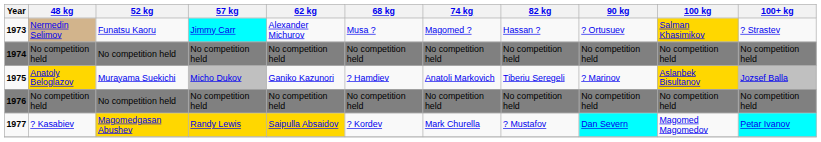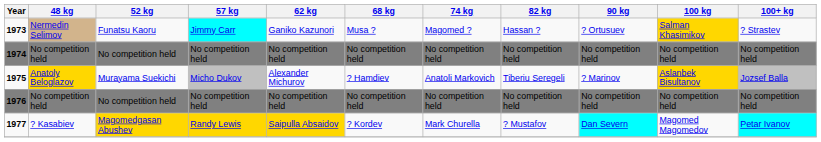1973 | 62 kg: Alexander Michurov -> Ganiko Kazunori
1975 | 62 kg: Ganiko Kazunori -> Alexander Michurov
